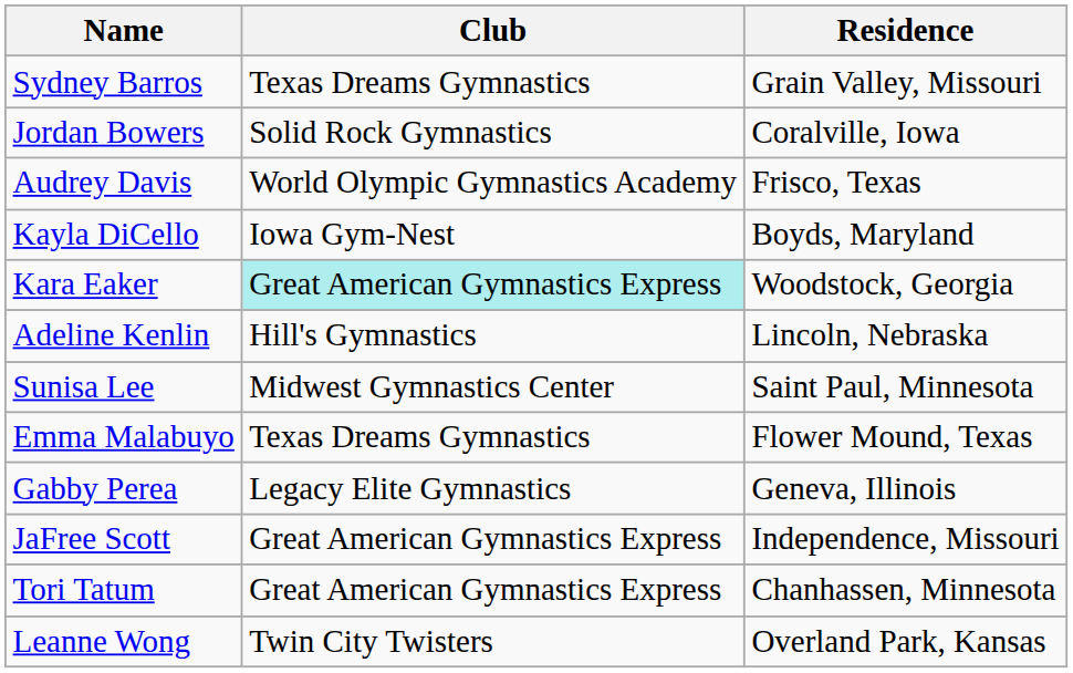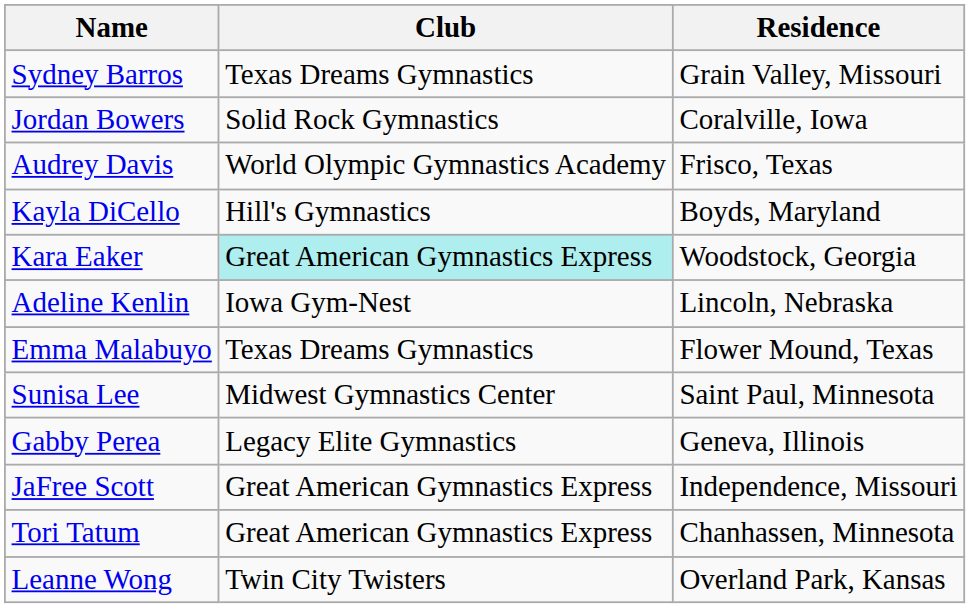Kayla DiCello | Club: Iowa Gym-Nest -> Hill's Gymnastics
Adeline Kenlin | Club: Hill's Gymnastics -> Iowa Gym-Nest
rows swapped: Sunisa Lee <-> Emma Malabuyo
